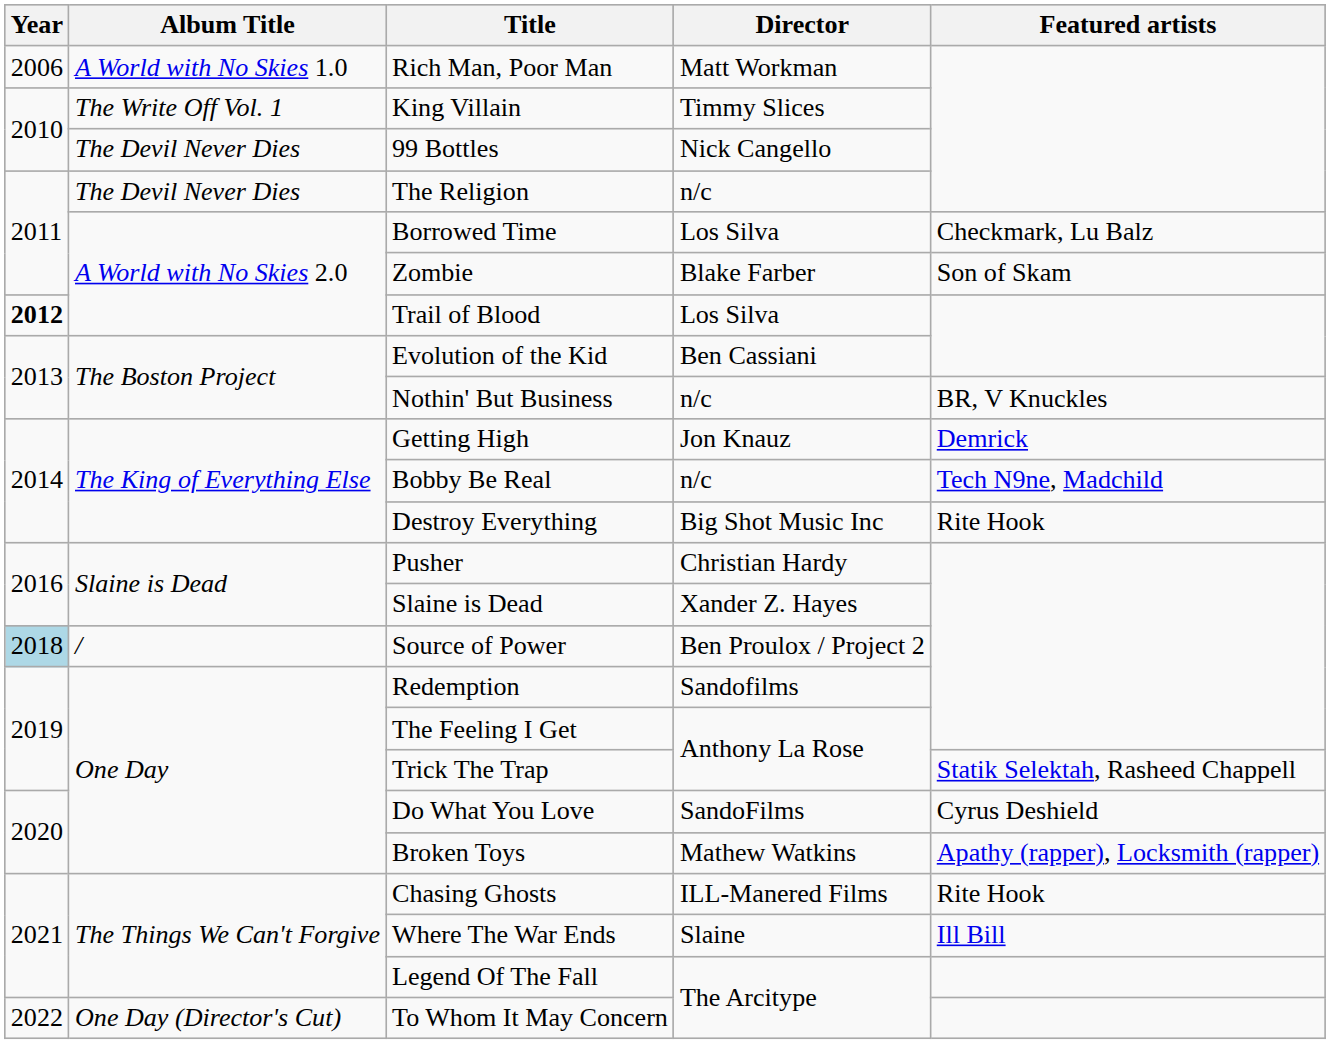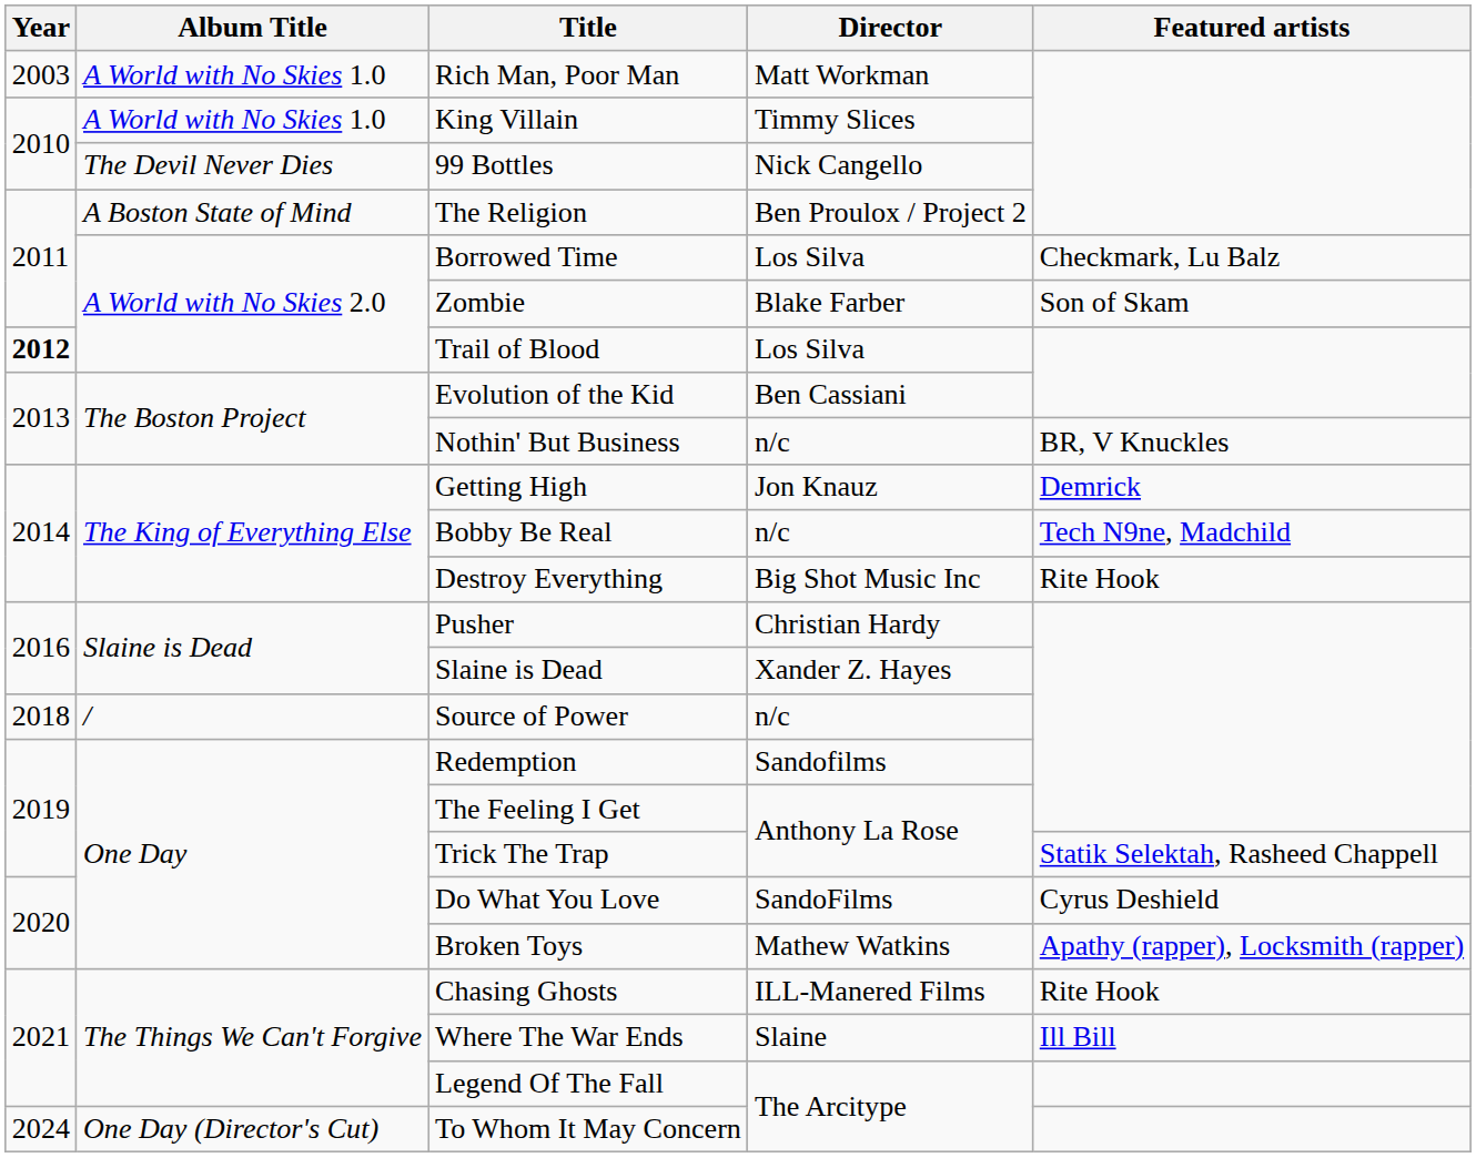Rich Man, Poor Man | Year: 2006 -> 2003
King Villain | Album Title: The Write Off Vol. 1 -> A World with No Skies 1.0
The Religion | Album Title: The Devil Never Dies -> A Boston State of Mind
The Religion | Director: n/c -> Ben Proulox / Project 2
Source of Power | Year: lightblue background -> no background
Source of Power | Director: Ben Proulox / Project 2 -> n/c
To Whom It May Concern | Year: 2022 -> 2024
